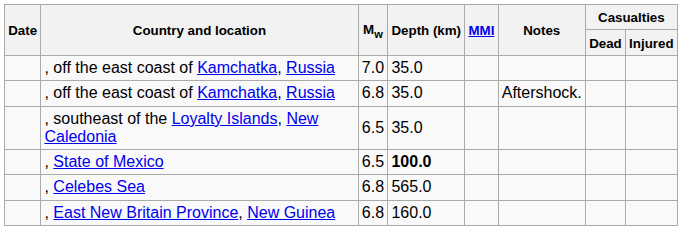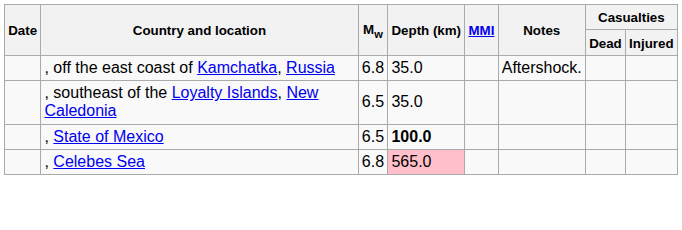- row: , off the east coast of Kamchatka, Russia | 7.0 | 35.0
, Celebes Sea | Depth (km): no background -> pink background
- row: , East New Britain Province, New Guinea | 6.8 | 160.0
